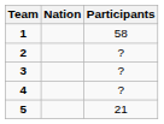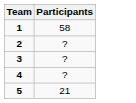- column: Nation
